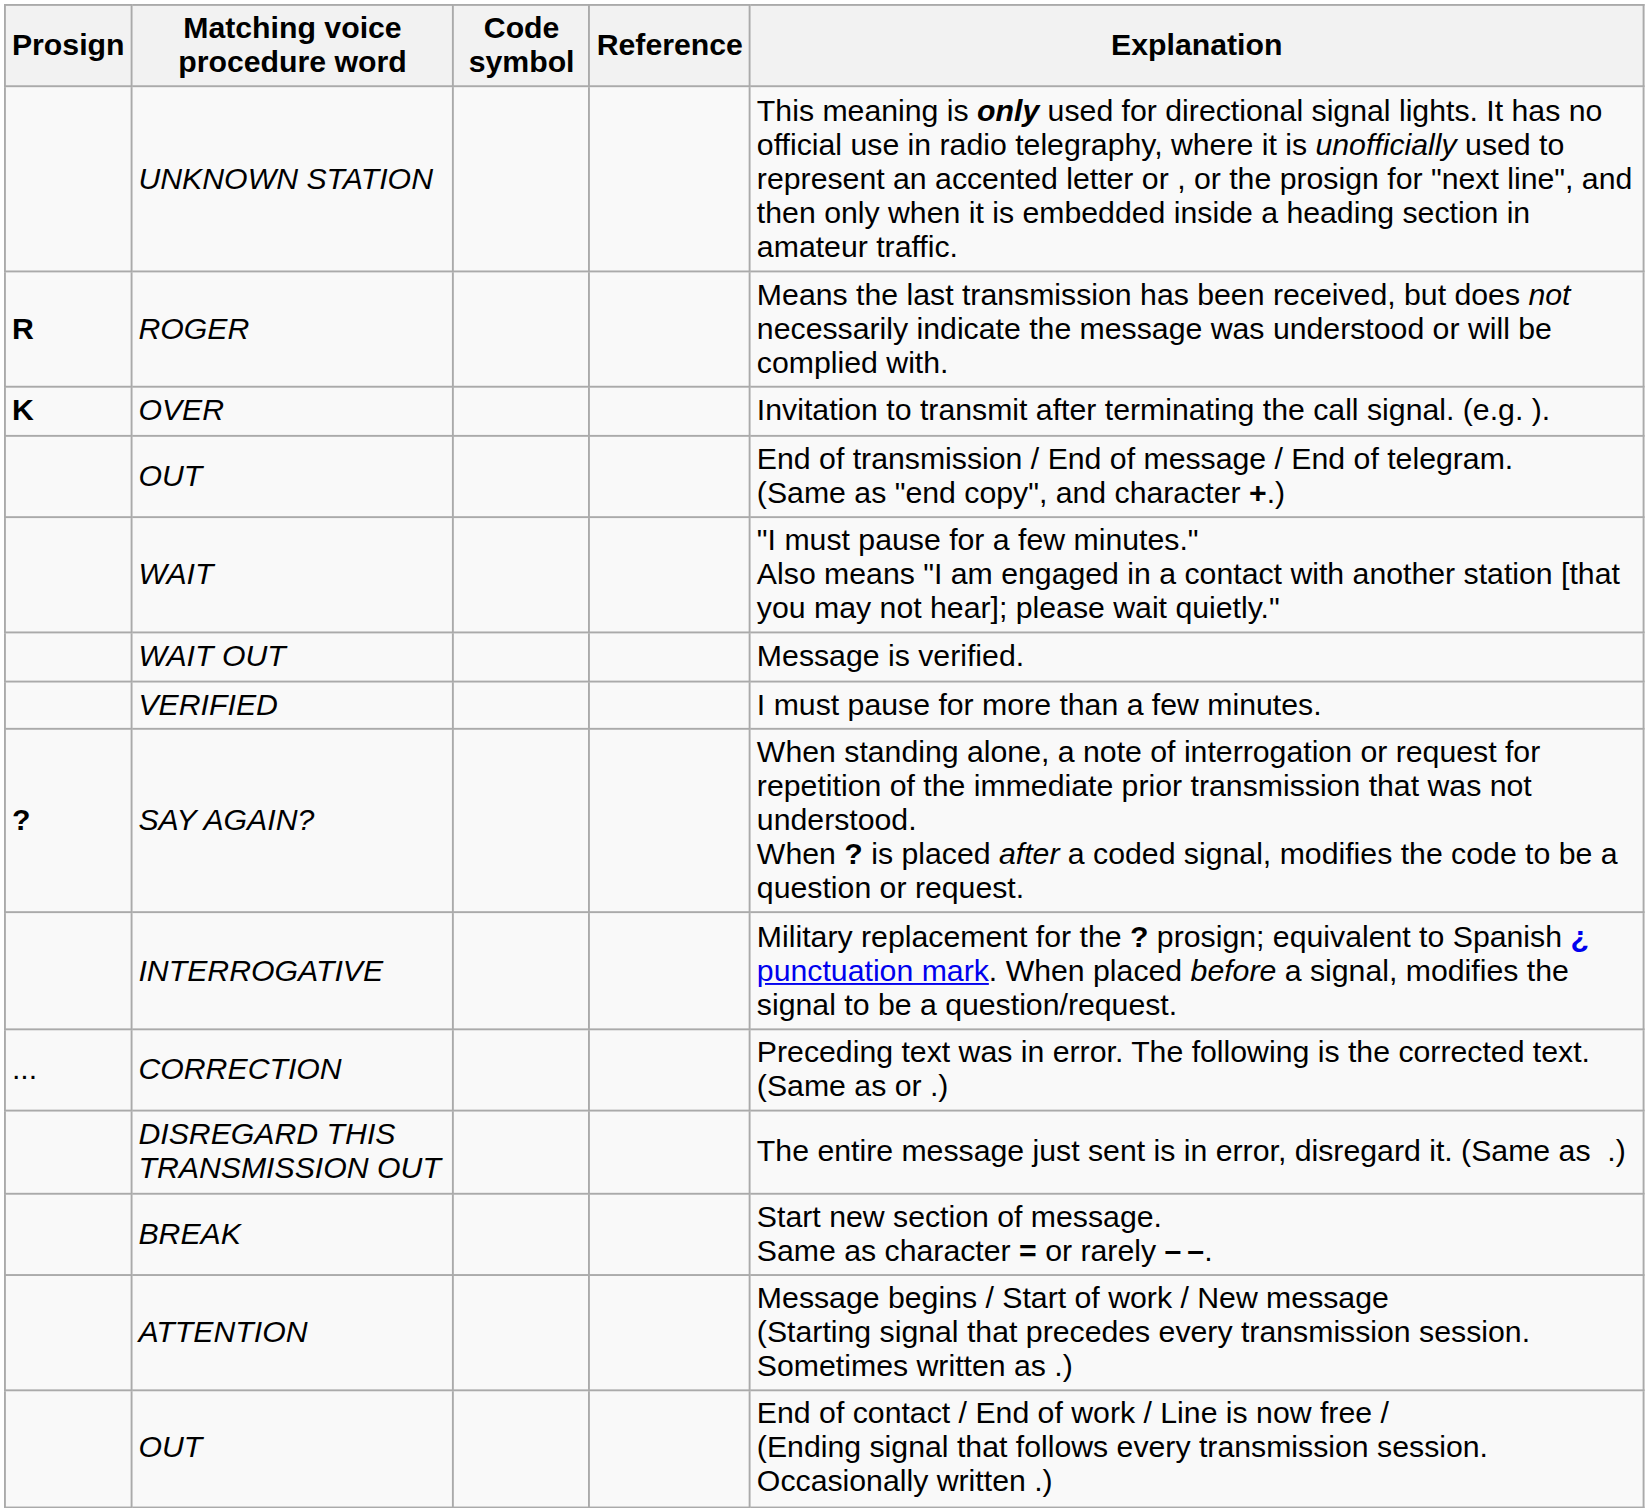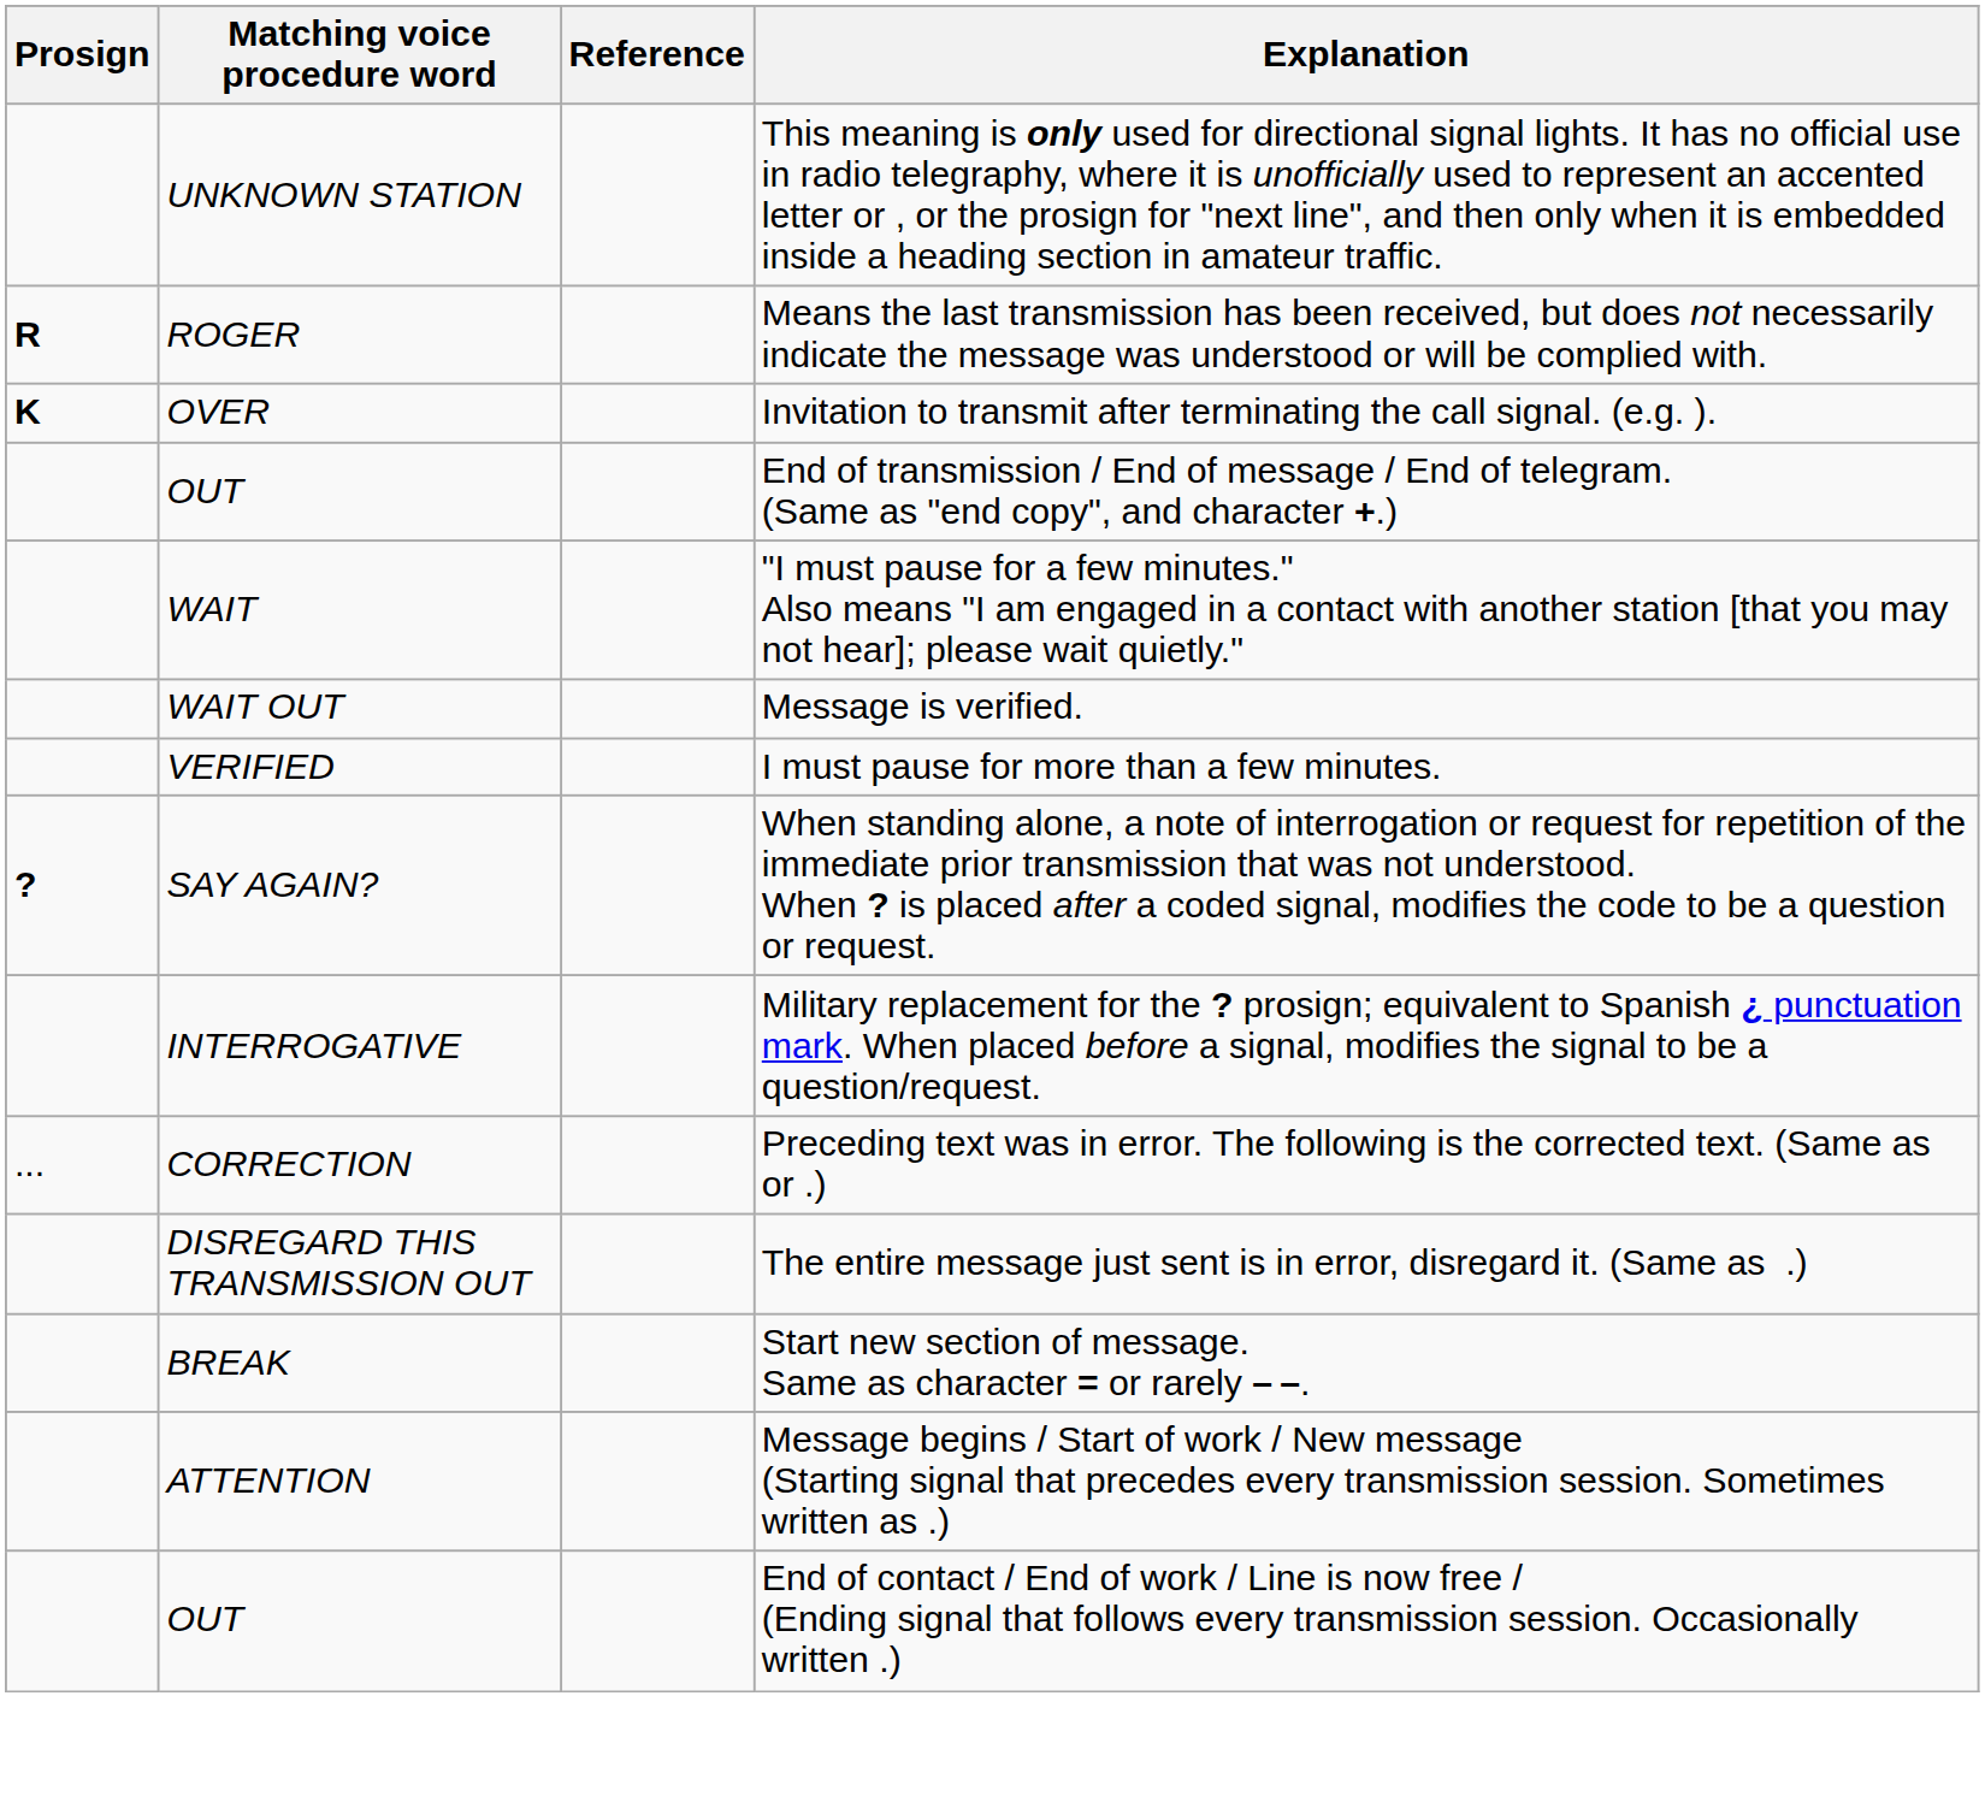- column: Code symbol
